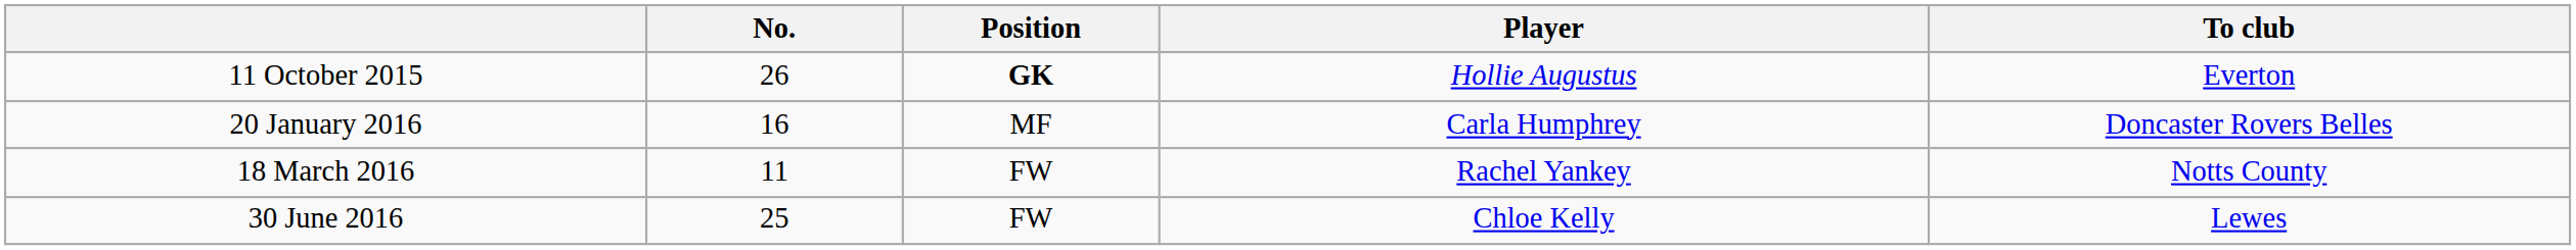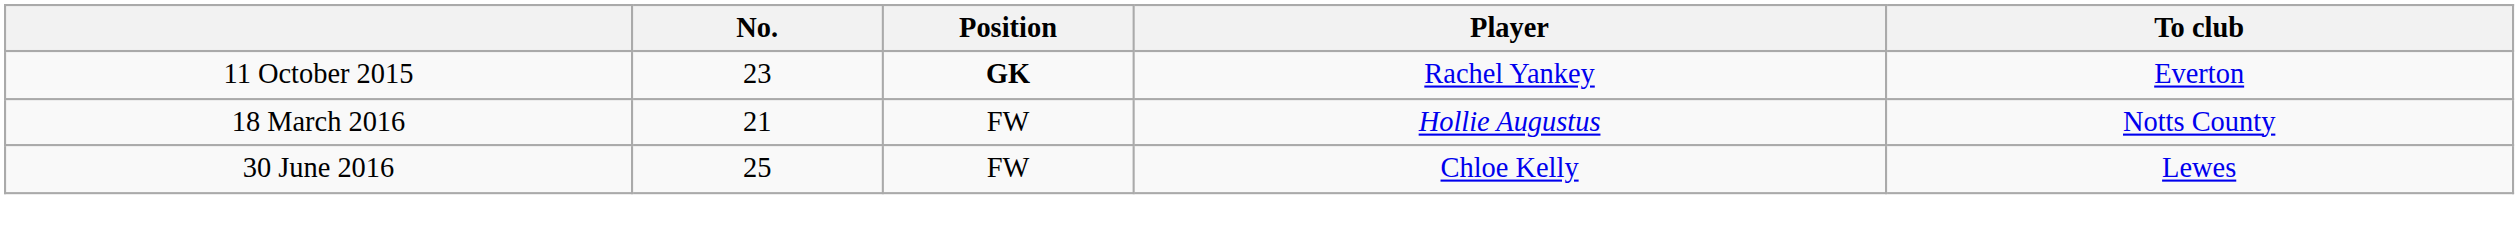11 October 2015 | No.: 26 -> 23
11 October 2015 | Player: Hollie Augustus -> Rachel Yankey
- row: 20 January 2016 | 16 | MF | Carla Humphrey | Doncaster Rovers Belles
18 March 2016 | No.: 11 -> 21
18 March 2016 | Player: Rachel Yankey -> Hollie Augustus
